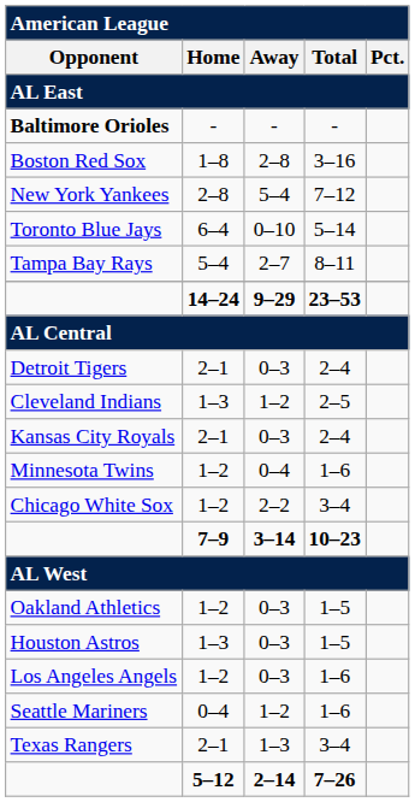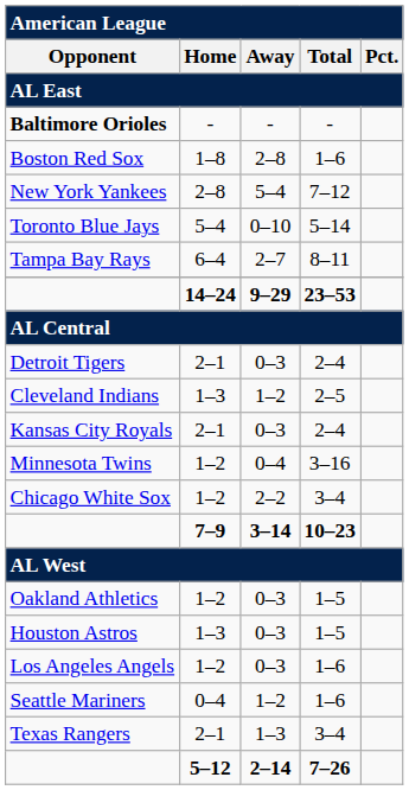Boston Red Sox | Total: 3–16 -> 1–6
Toronto Blue Jays | Home: 6–4 -> 5–4
Tampa Bay Rays | Home: 5–4 -> 6–4
Minnesota Twins | Total: 1–6 -> 3–16
